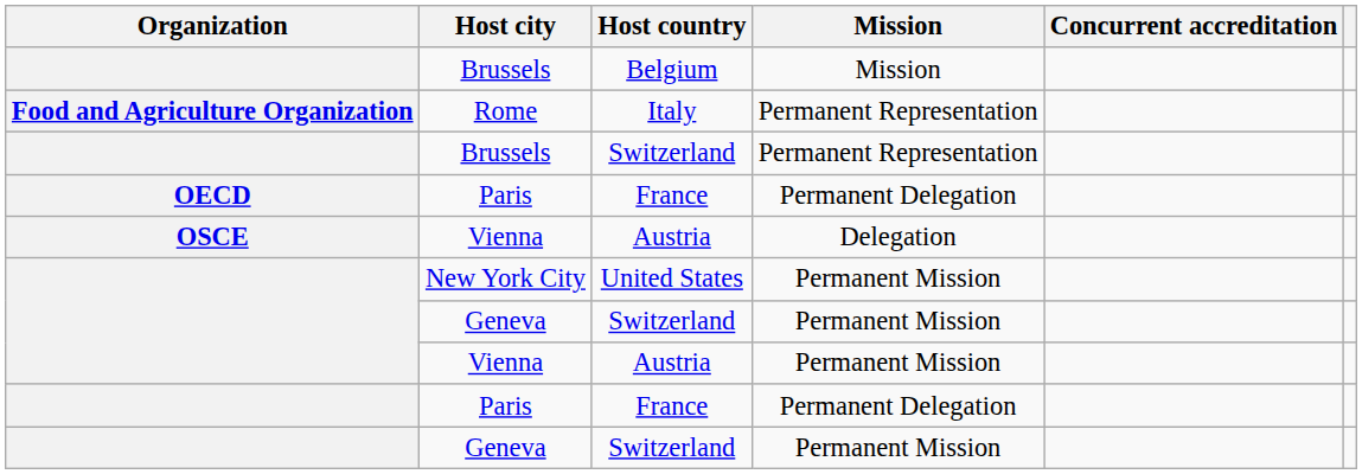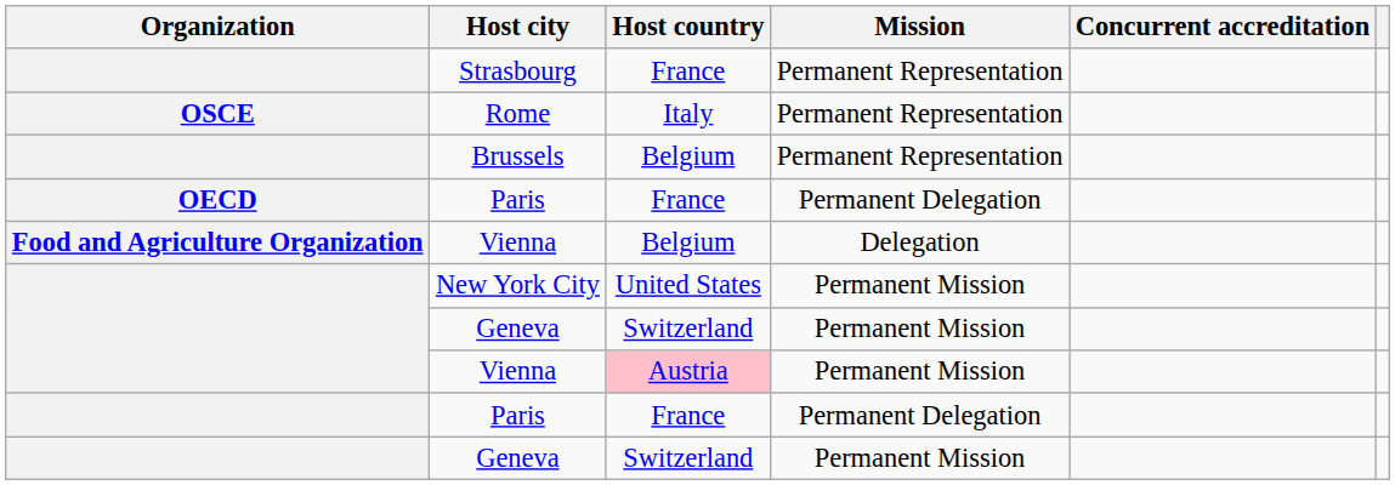+ row: Strasbourg | France | Permanent Representation
- row: Brussels | Belgium | Mission
Rome | Organization: Food and Agriculture Organization -> OSCE
Brussels / Permanent Representation | Host country: Switzerland -> Belgium
Vienna / Delegation | Organization: OSCE -> Food and Agriculture Organization
Vienna / Delegation | Host country: Austria -> Belgium
Vienna / Permanent Mission | Host country: no background -> pink background
